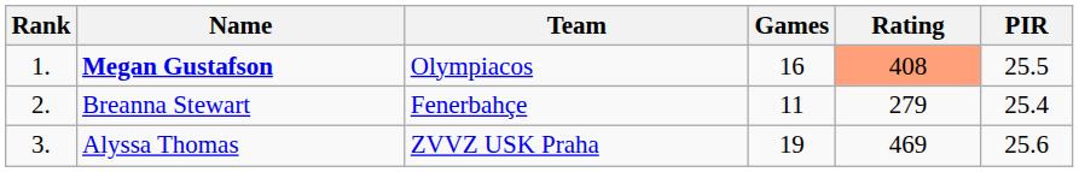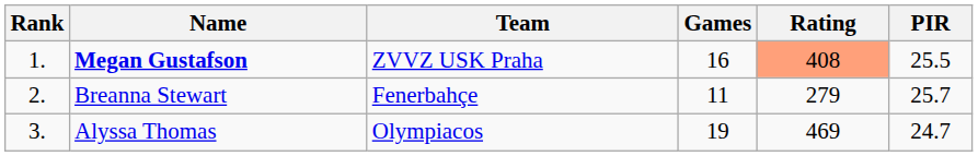Megan Gustafson | Team: Olympiacos -> ZVVZ USK Praha
Breanna Stewart | PIR: 25.4 -> 25.7
Alyssa Thomas | Team: ZVVZ USK Praha -> Olympiacos
Alyssa Thomas | PIR: 25.6 -> 24.7
